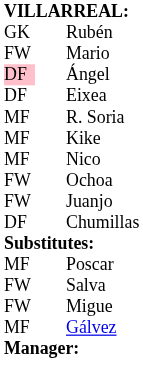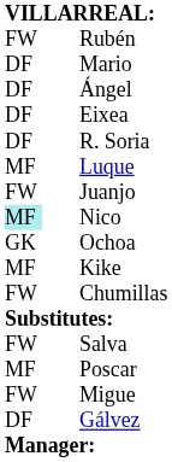Rubén | column 1: GK -> FW
Mario | column 1: FW -> DF
Ángel | column 1: pink background -> no background
R. Soria | column 1: MF -> DF
+ row: MF | Luque
rows swapped: Kike <-> Juanjo
Nico | column 1: no background -> paleturquoise background
Ochoa | column 1: FW -> GK
Chumillas | column 1: DF -> FW
rows swapped: Salva <-> Poscar
Gálvez | column 1: MF -> DF
